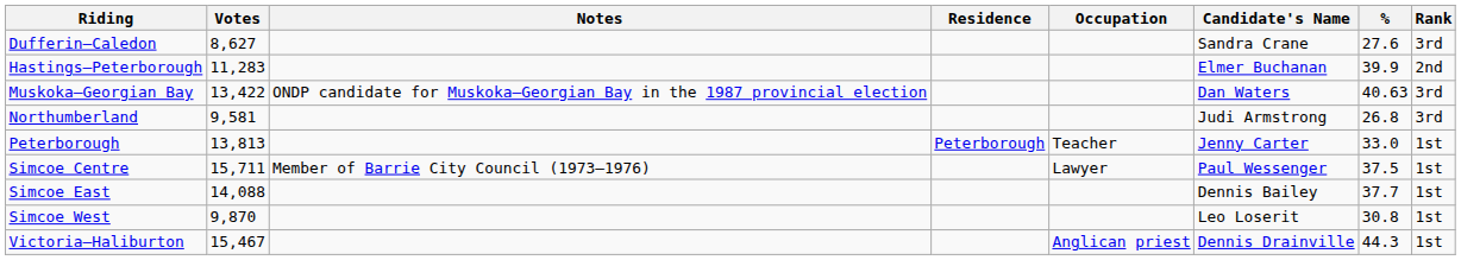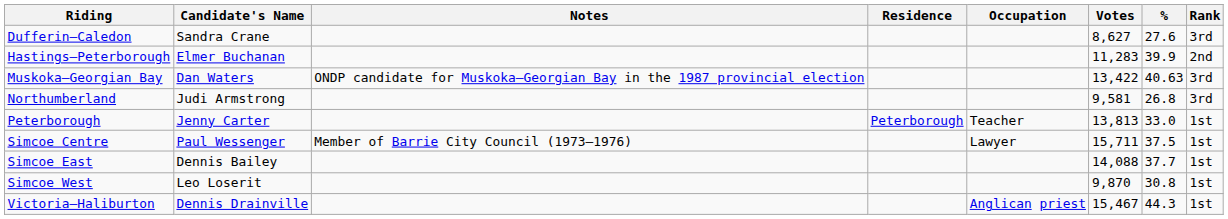columns swapped: Candidate's Name <-> Votes
